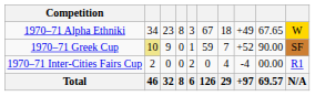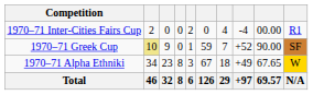rows swapped: 1970–71 Alpha Ethniki <-> 1970–71 Inter-Cities Fairs Cup
